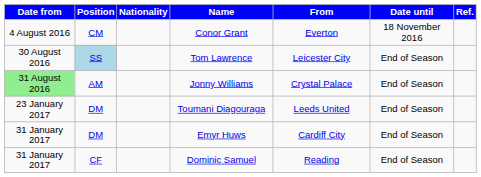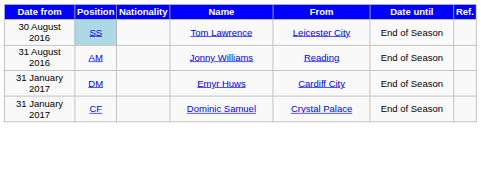- row: 4 August 2016 | CM | Conor Grant | Everton | 18 November 2016
Jonny Williams | Date from: lightgreen background -> no background
Jonny Williams | From: Crystal Palace -> Reading
- row: 23 January 2017 | DM | Toumani Diagouraga | Leeds United | End of Season
Dominic Samuel | From: Reading -> Crystal Palace
